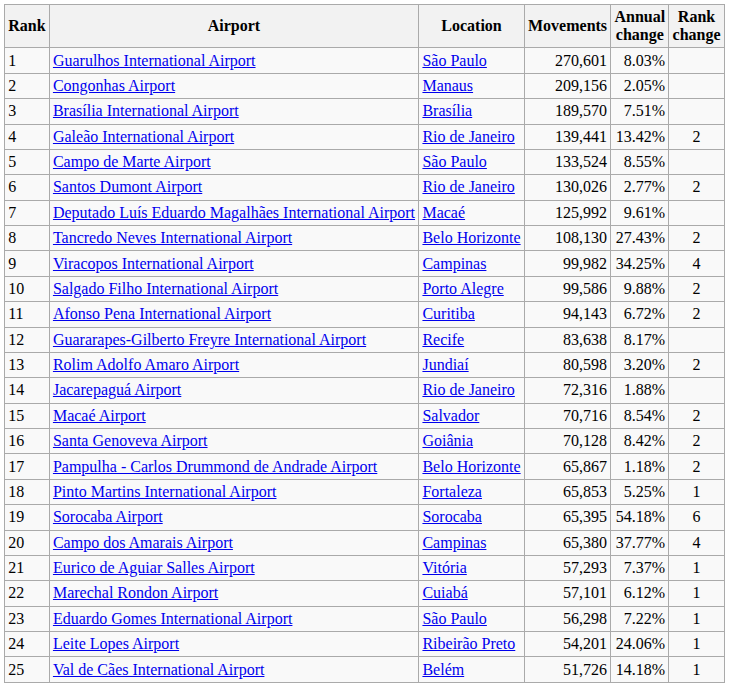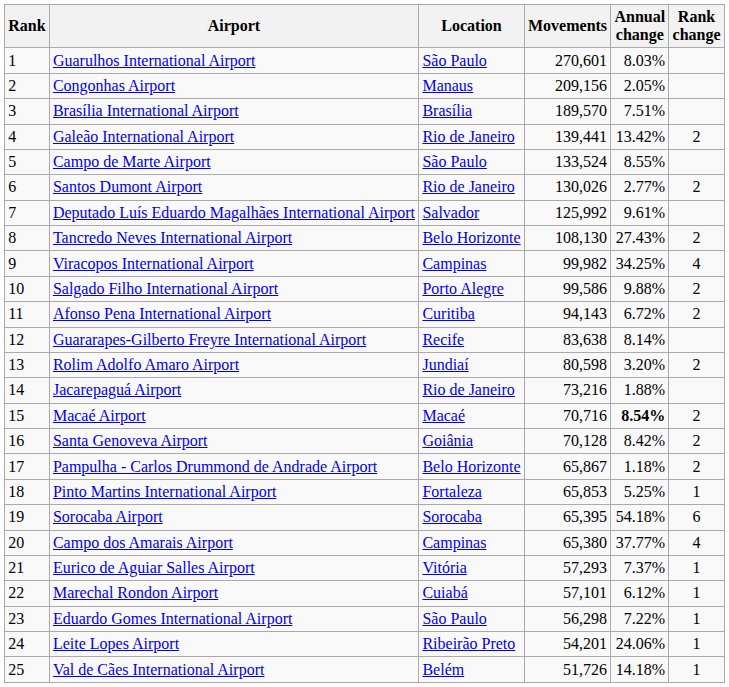Deputado Luís Eduardo Magalhães International Airport | Location: Macaé -> Salvador
Guararapes-Gilberto Freyre International Airport | Annual change: 8.17% -> 8.14%
Jacarepaguá Airport | Movements: 72,316 -> 73,216
Macaé Airport | Location: Salvador -> Macaé
Macaé Airport | Annual change: normal -> bold
